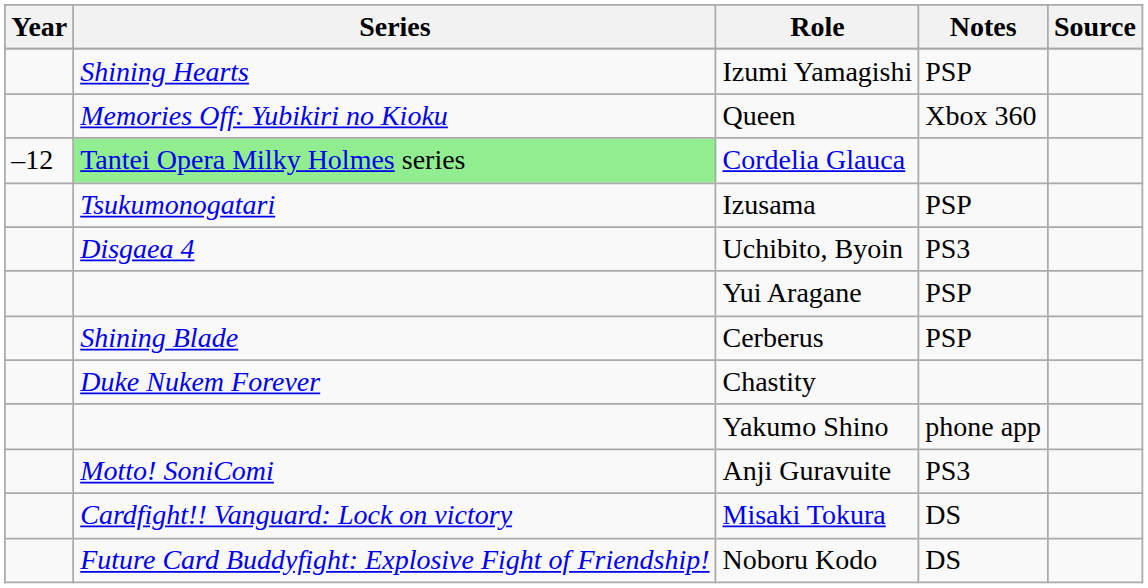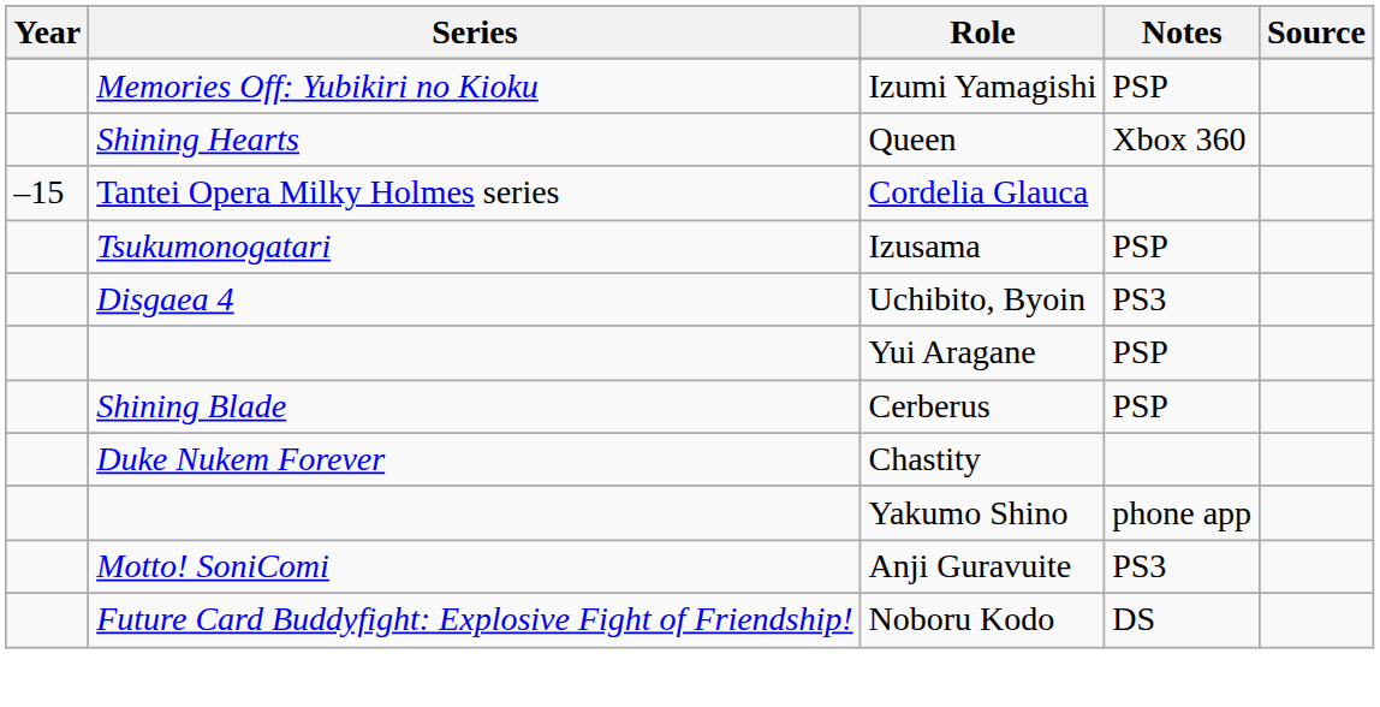Izumi Yamagishi | Series: Shining Hearts -> Memories Off: Yubikiri no Kioku
Queen | Series: Memories Off: Yubikiri no Kioku -> Shining Hearts
Cordelia Glauca | Year: –12 -> –15
Cordelia Glauca | Series: lightgreen background -> no background
- row: Cardfight!! Vanguard: Lock on victory | Misaki Tokura | DS
